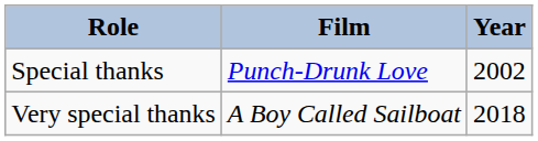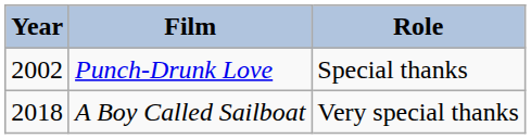columns swapped: Year <-> Role
